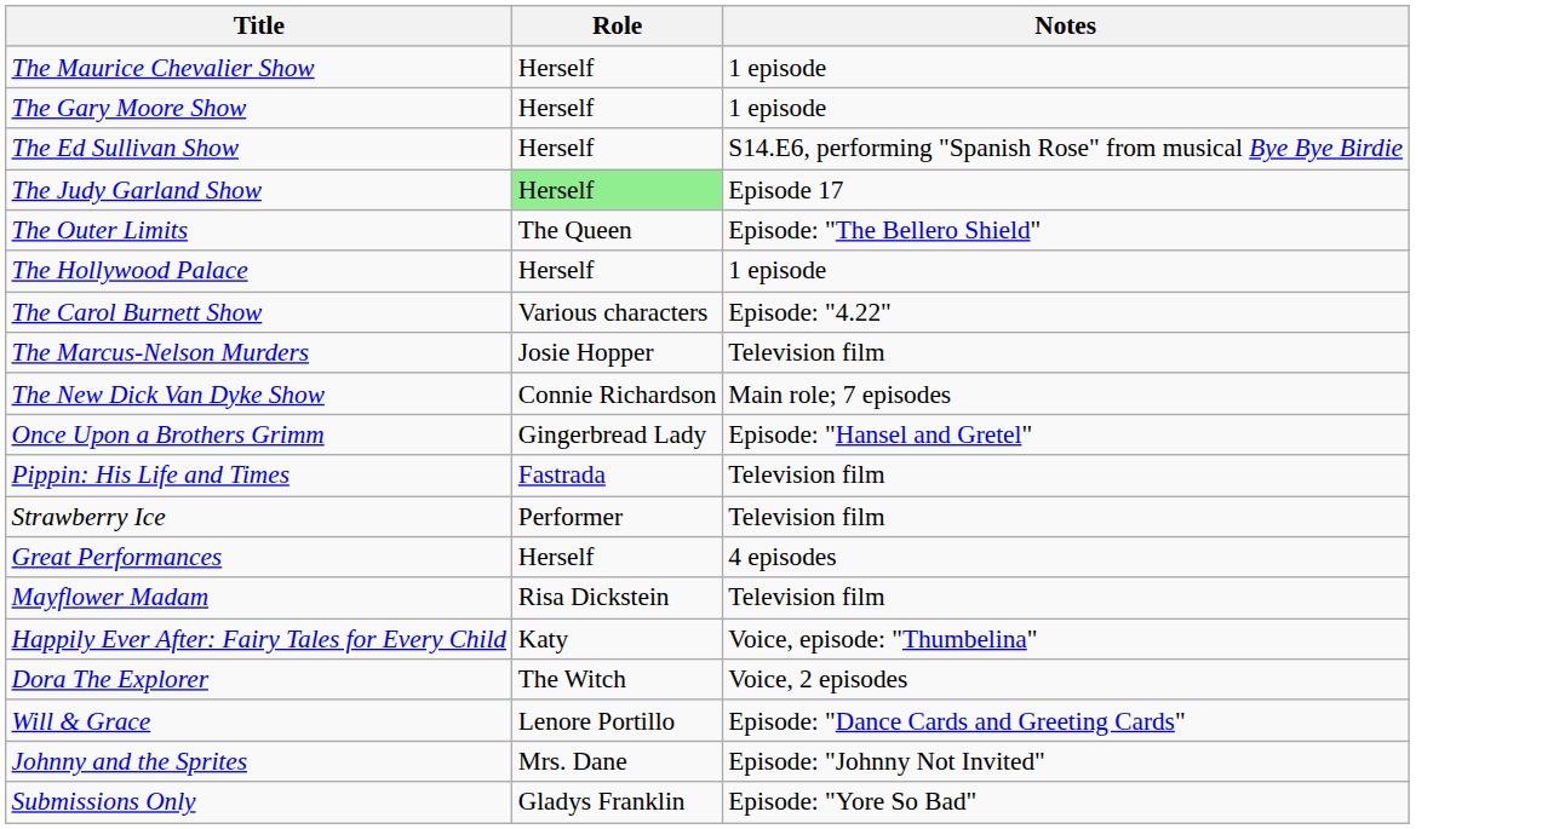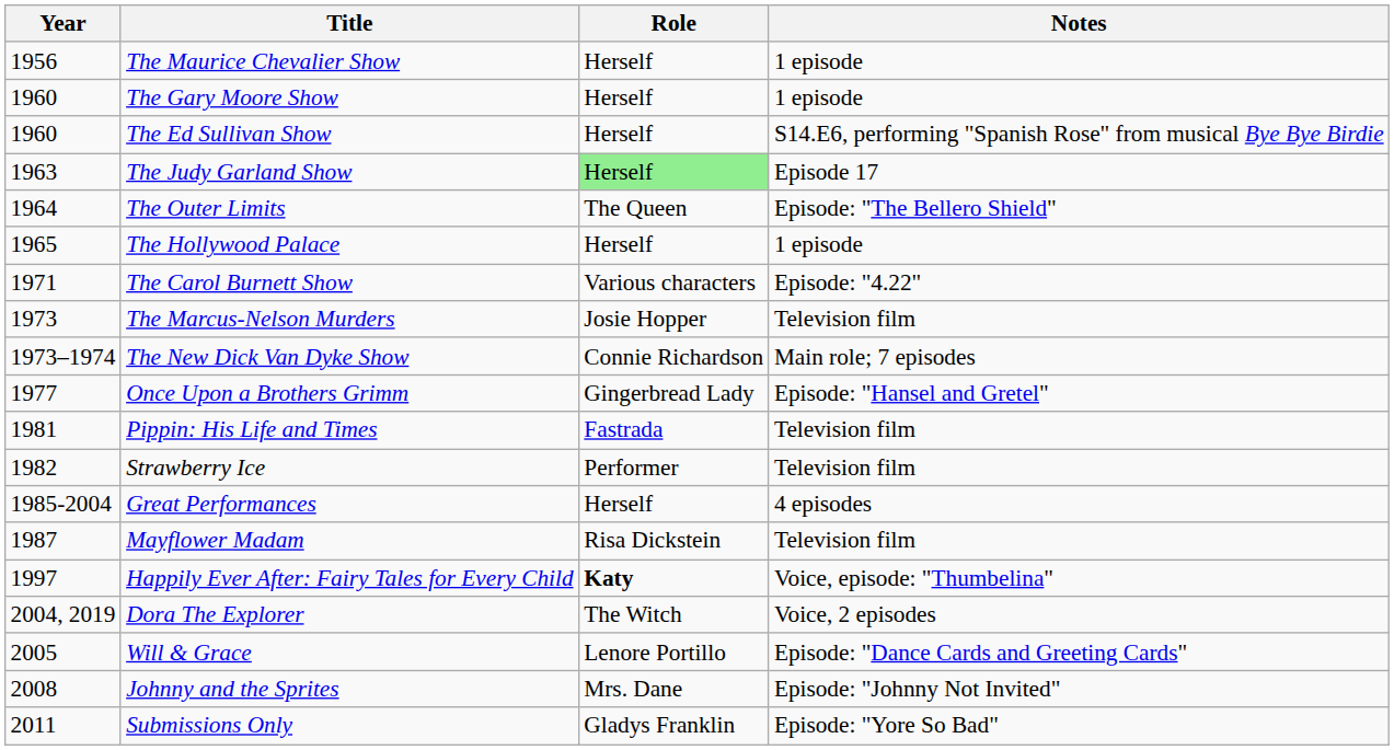+ column: Year | 1956 | 1960 | 1960 | 1963 | 1964 | 1965 | 1971 | 1973 | 1973–1974 | 1977 | 1981 | 1982 | 1985-2004 | 1987 | 1997 | 2004, 2019 | 2005 | 2008 | 2011
Happily Ever After: Fairy Tales for Every Child | Role: normal -> bold
